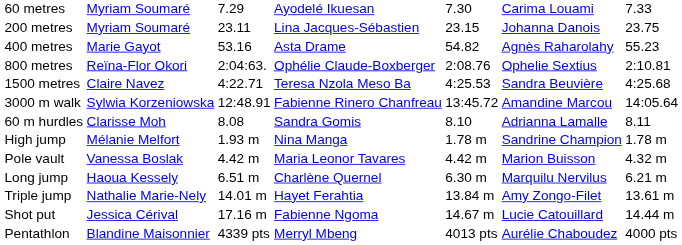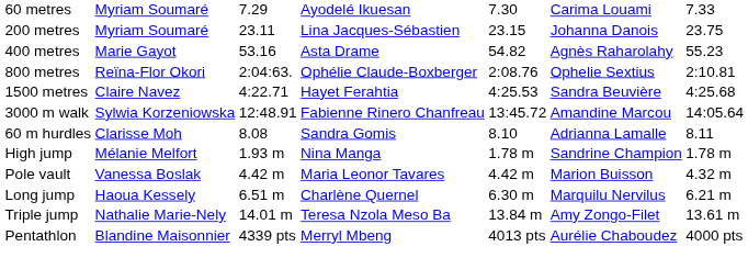1500 metres | column 4: Teresa Nzola Meso Ba -> Hayet Ferahtia
Triple jump | column 4: Hayet Ferahtia -> Teresa Nzola Meso Ba
- row: Shot put | Jessica Cérival | 17.16 m | Fabienne Ngoma | 14.67 m | Lucie Catouillard | 14.44 m
